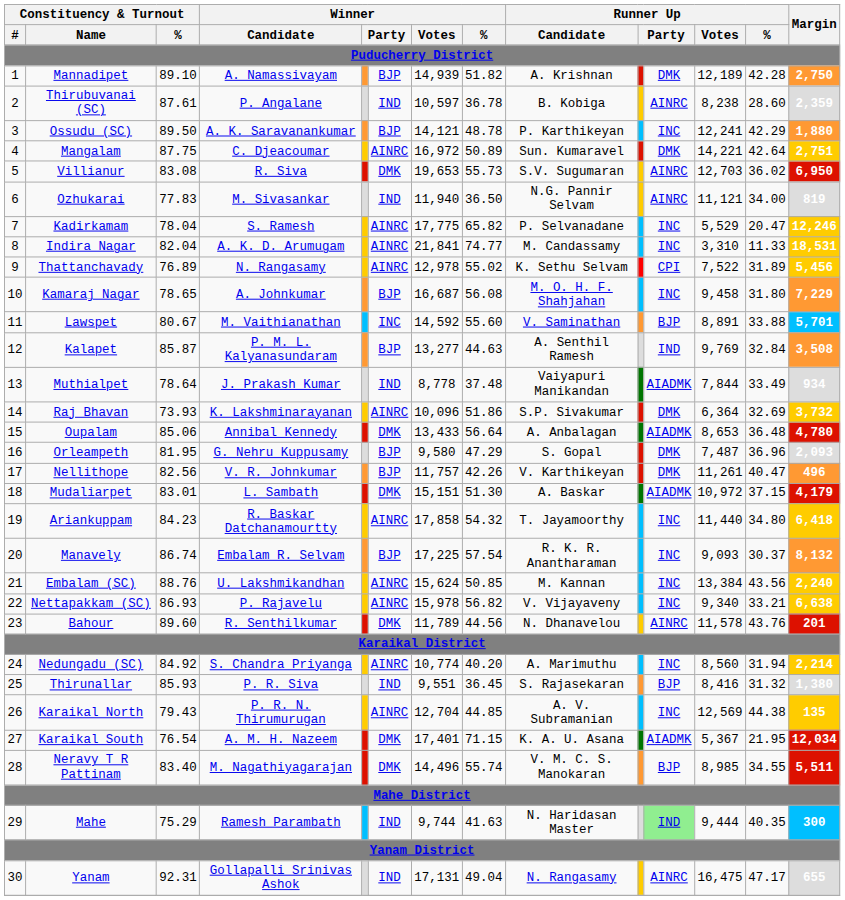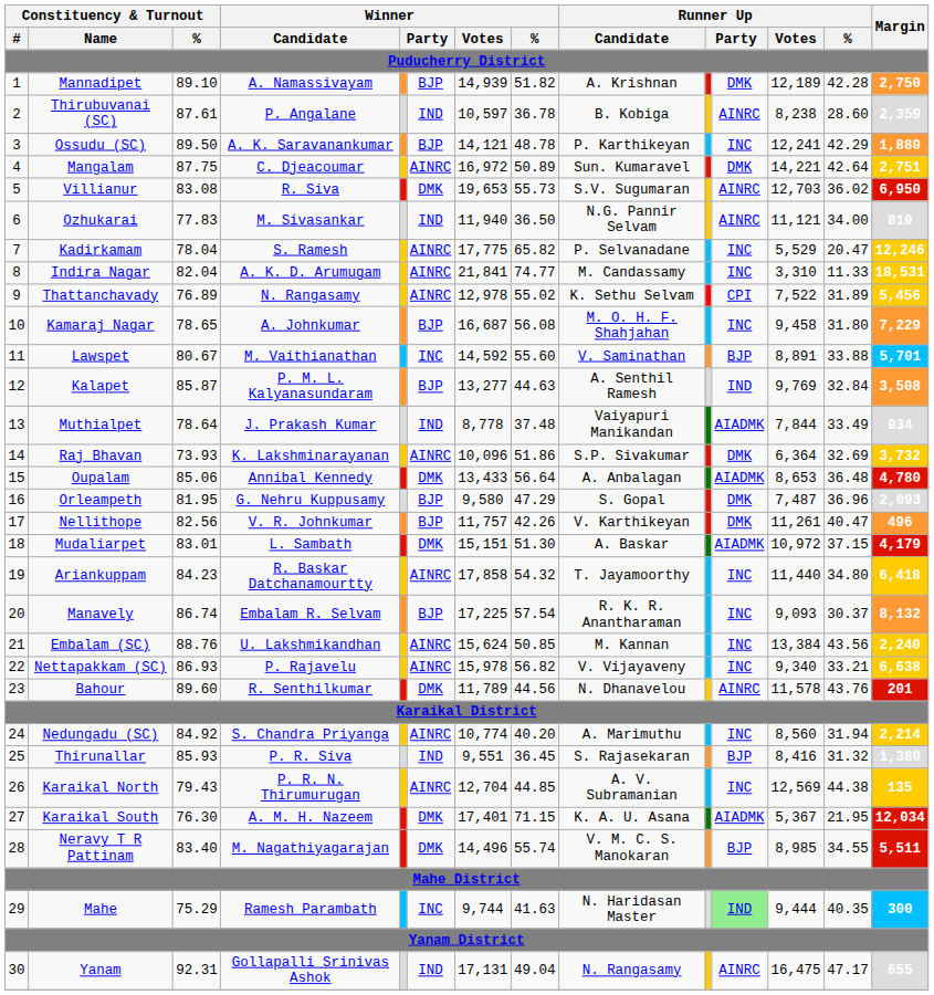Karaikal South | Constituency & Turnout / %: 76.54 -> 76.30
Mahe | column 6: IND -> INC
